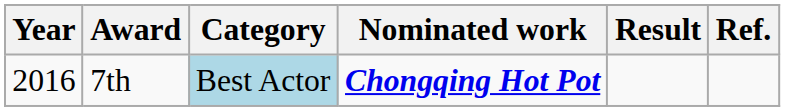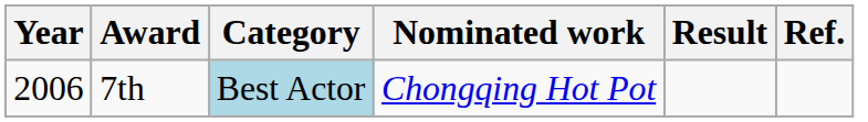7th | Year: 2016 -> 2006
7th | Nominated work: bold -> normal
